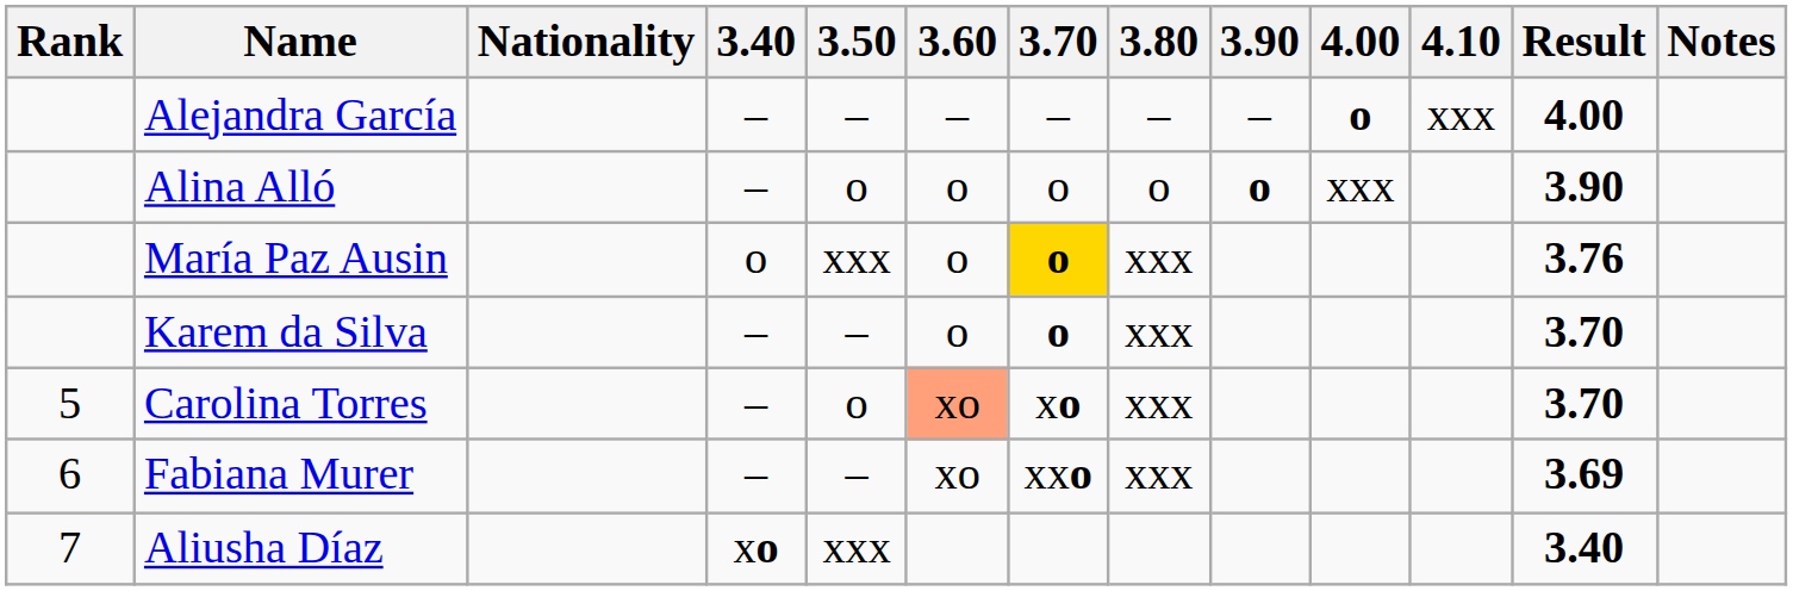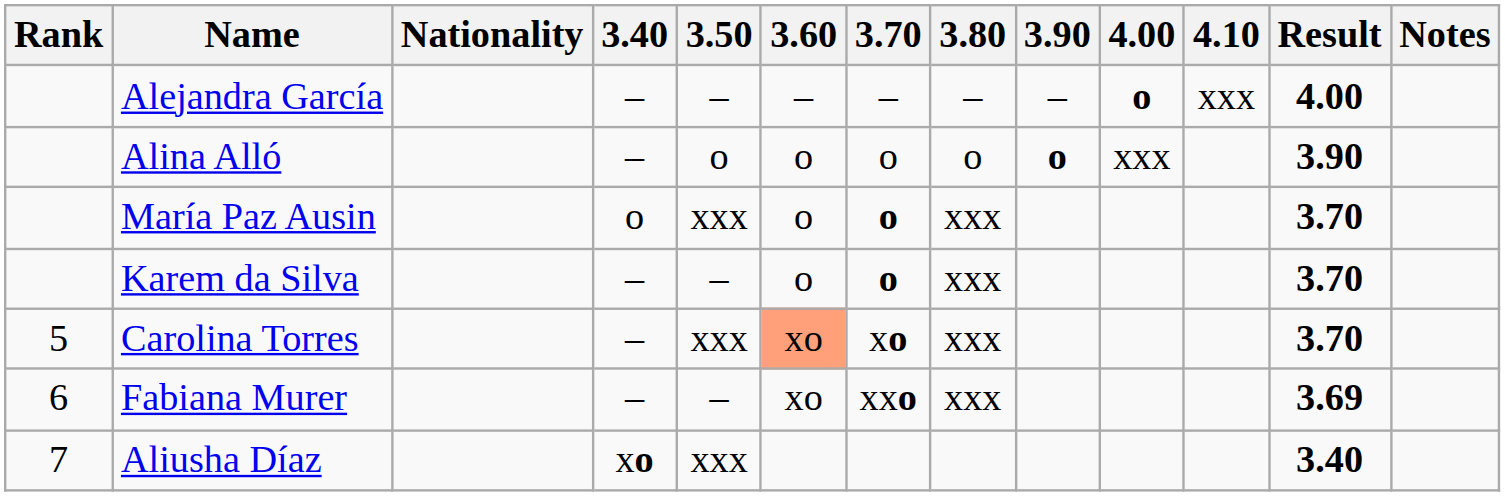María Paz Ausin | 3.70: gold background -> no background
María Paz Ausin | Result: 3.76 -> 3.70
Carolina Torres | 3.50: o -> xxx
